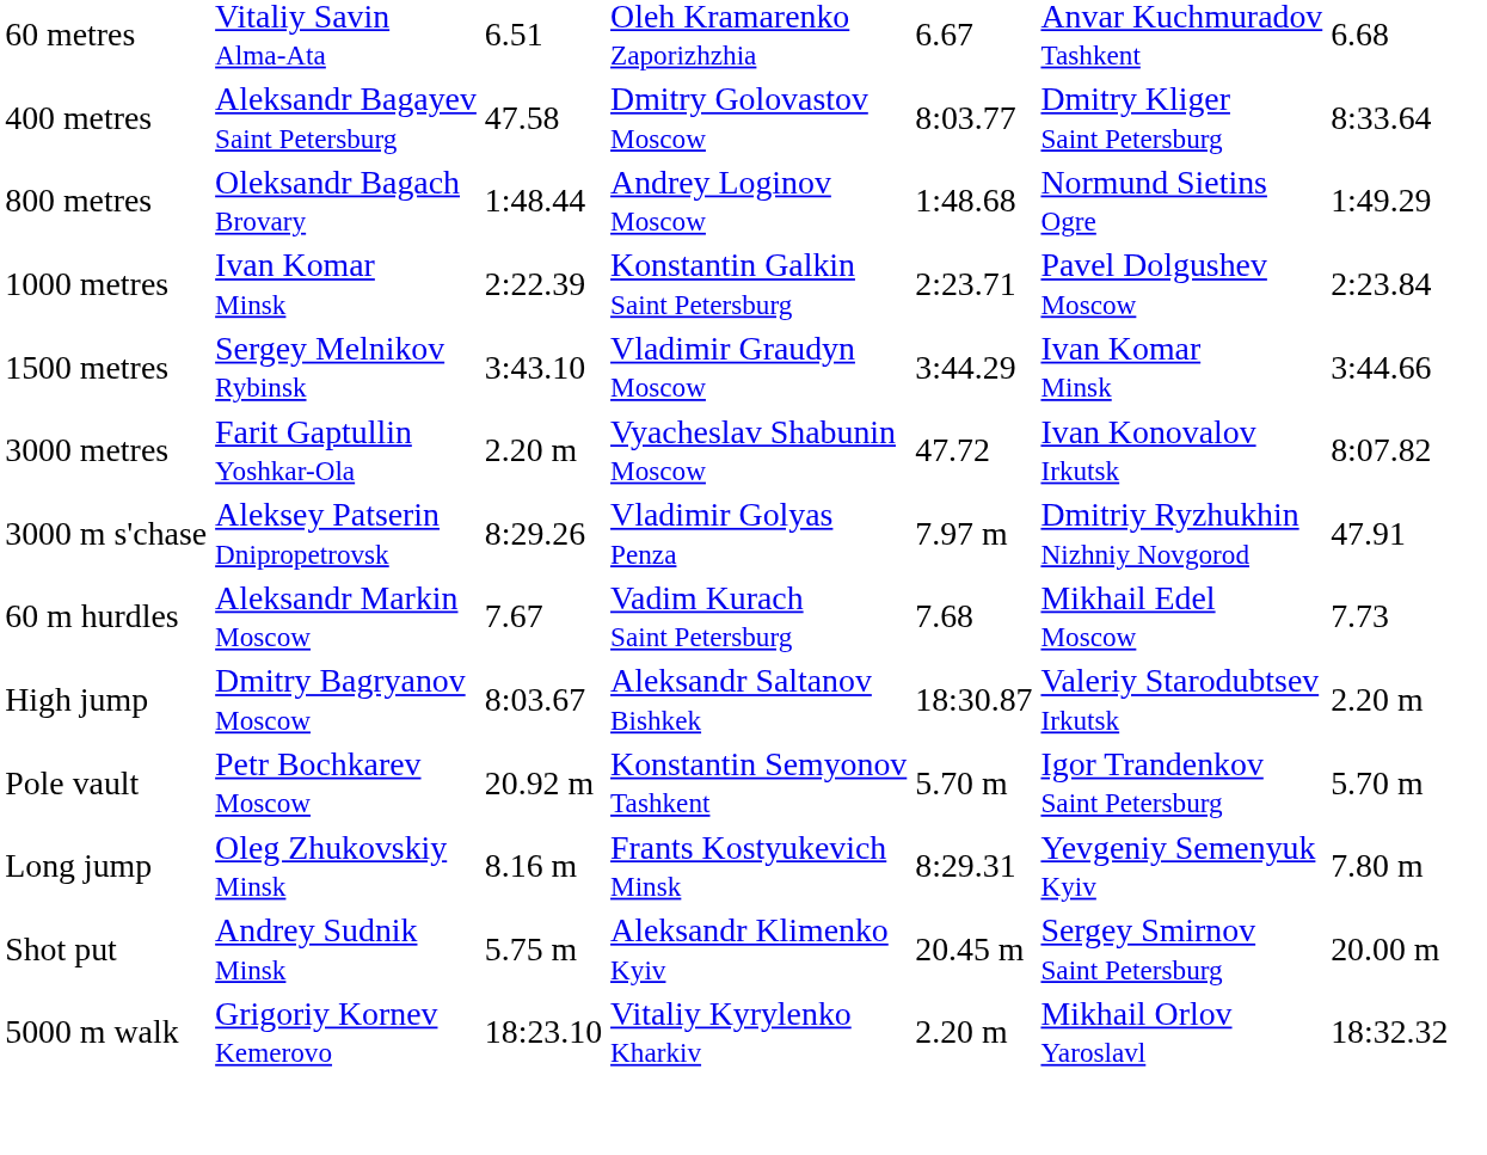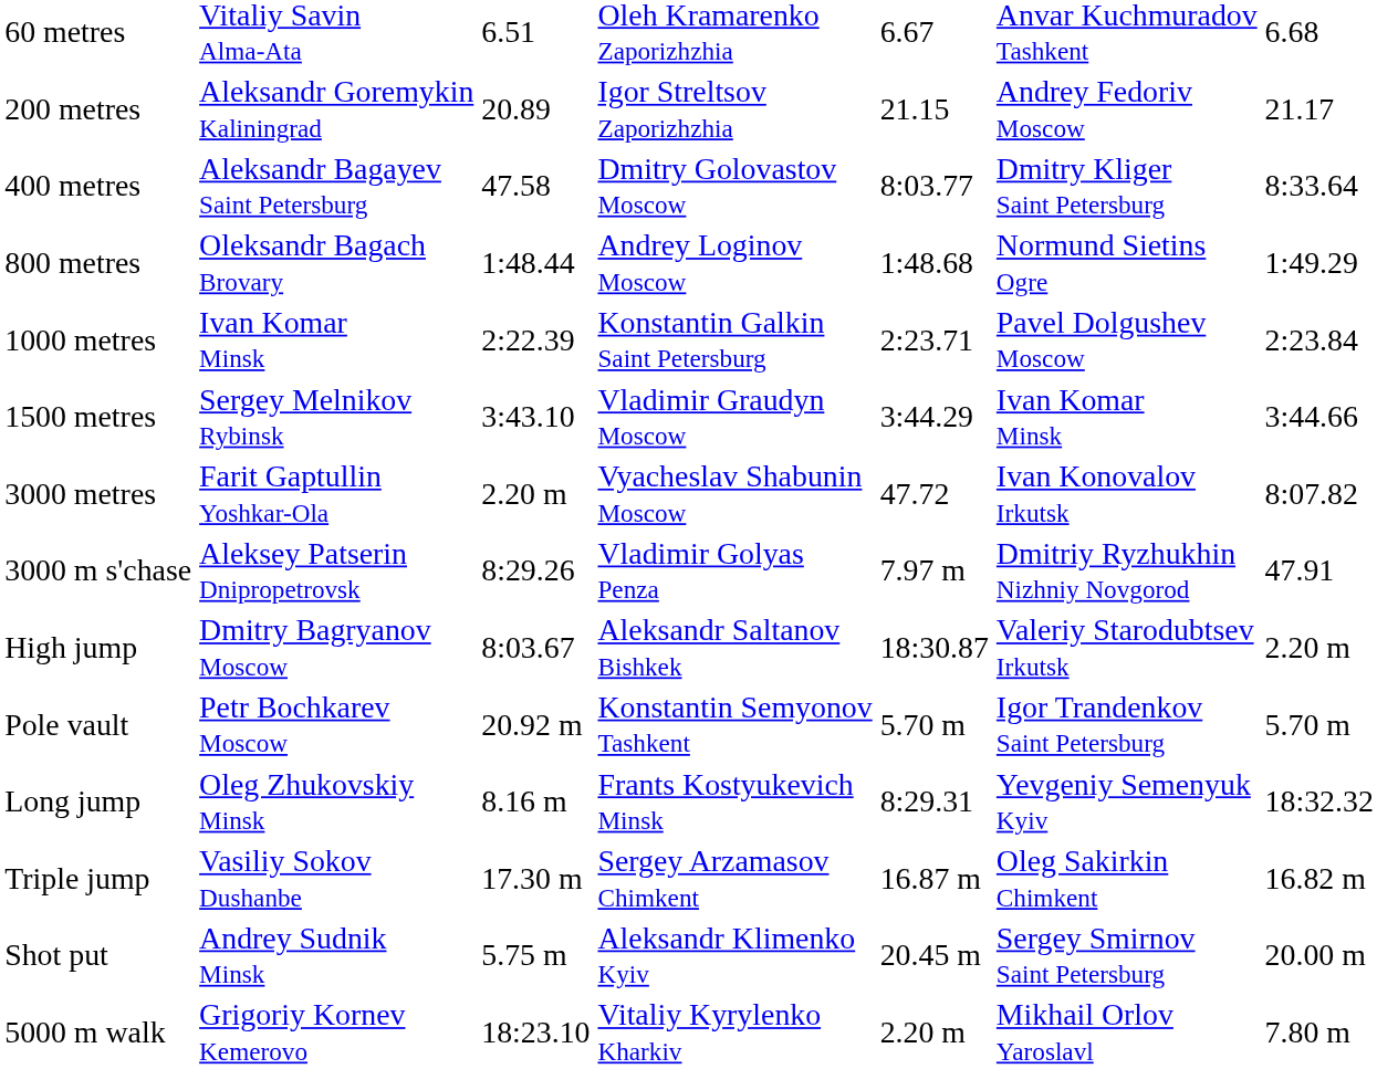+ row: 200 metres | Aleksandr Goremykin Kaliningrad | 20.89 | Igor Streltsov Zaporizhzhia | 21.15 | Andrey Fedoriv Moscow | 21.17
- row: 60 m hurdles | Aleksandr Markin Moscow | 7.67 | Vadim Kurach Saint Petersburg | 7.68 | Mikhail Edel Moscow | 7.73
Long jump | column 7: 7.80 m -> 18:32.32
+ row: Triple jump | Vasiliy Sokov Dushanbe | 17.30 m | Sergey Arzamasov Chimkent | 16.87 m | Oleg Sakirkin Chimkent | 16.82 m
5000 m walk | column 7: 18:32.32 -> 7.80 m
